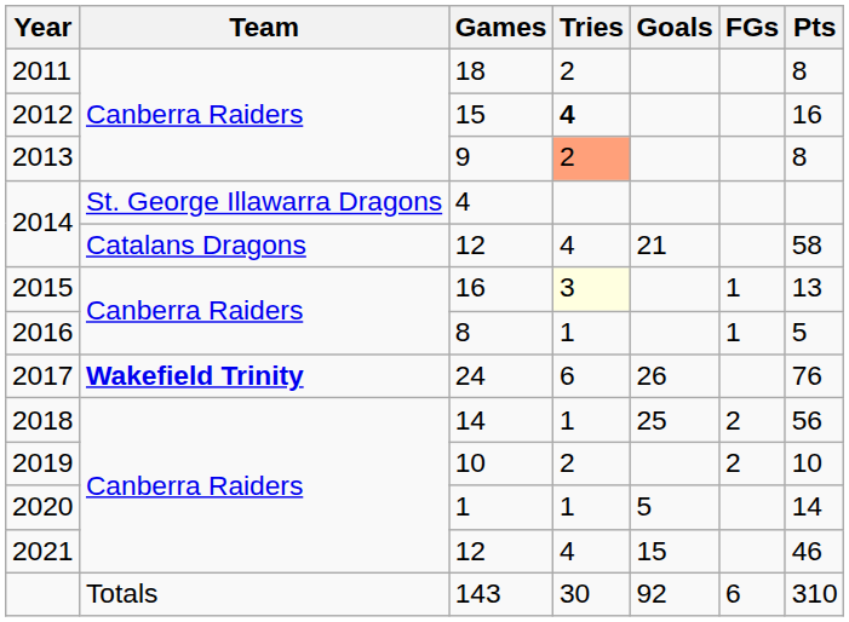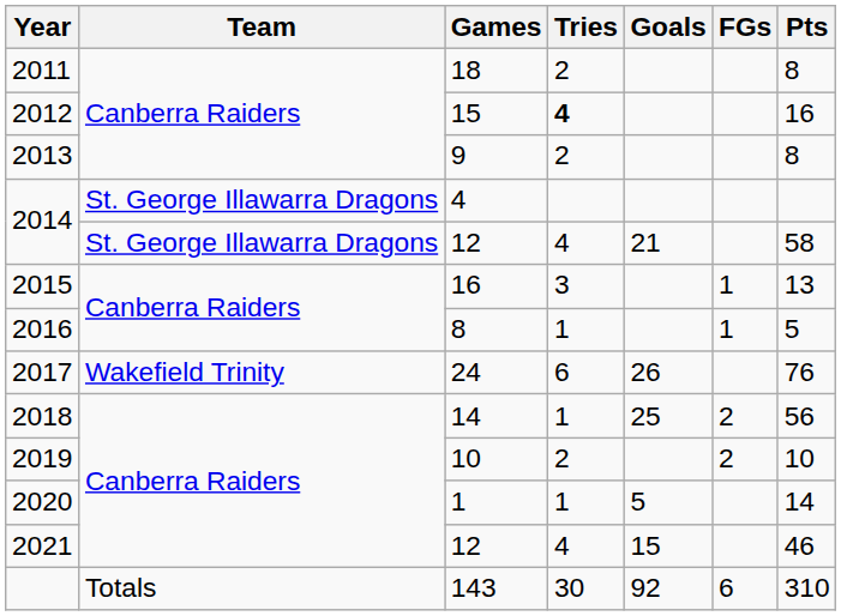2013 | Tries: lightsalmon background -> no background
2014 / 12 | Team: Catalans Dragons -> St. George Illawarra Dragons
2015 | Tries: lightyellow background -> no background
2017 | Team: bold -> normal
